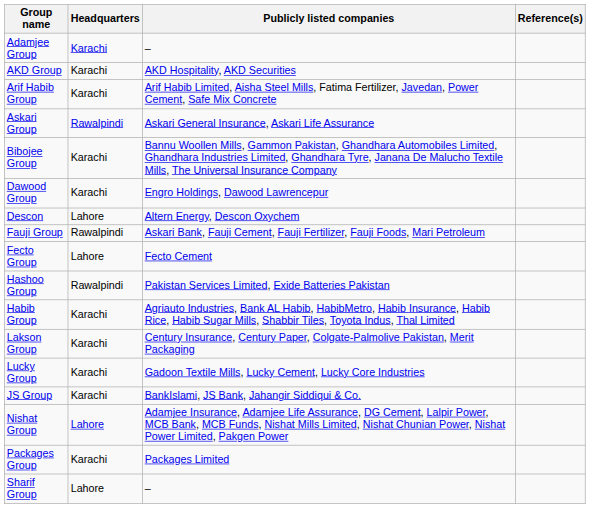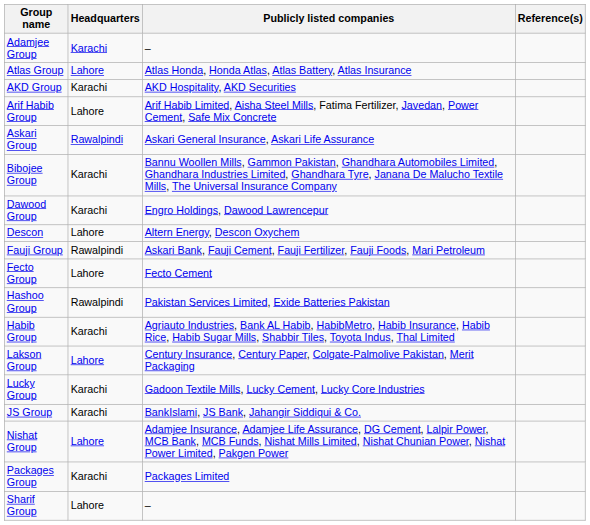+ row: Atlas Group | Lahore | Atlas Honda, Honda Atlas, Atlas Battery, Atlas Insurance
Arif Habib Group | Headquarters: Karachi -> Lahore
Lakson Group | Headquarters: Karachi -> Lahore
